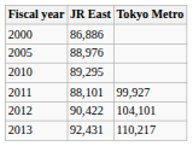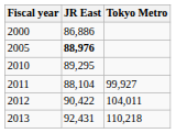2005 | JR East: normal -> bold
2011 | JR East: 88,101 -> 88,104
2012 | Tokyo Metro: 104,101 -> 104,011
2013 | Tokyo Metro: 110,217 -> 110,218
